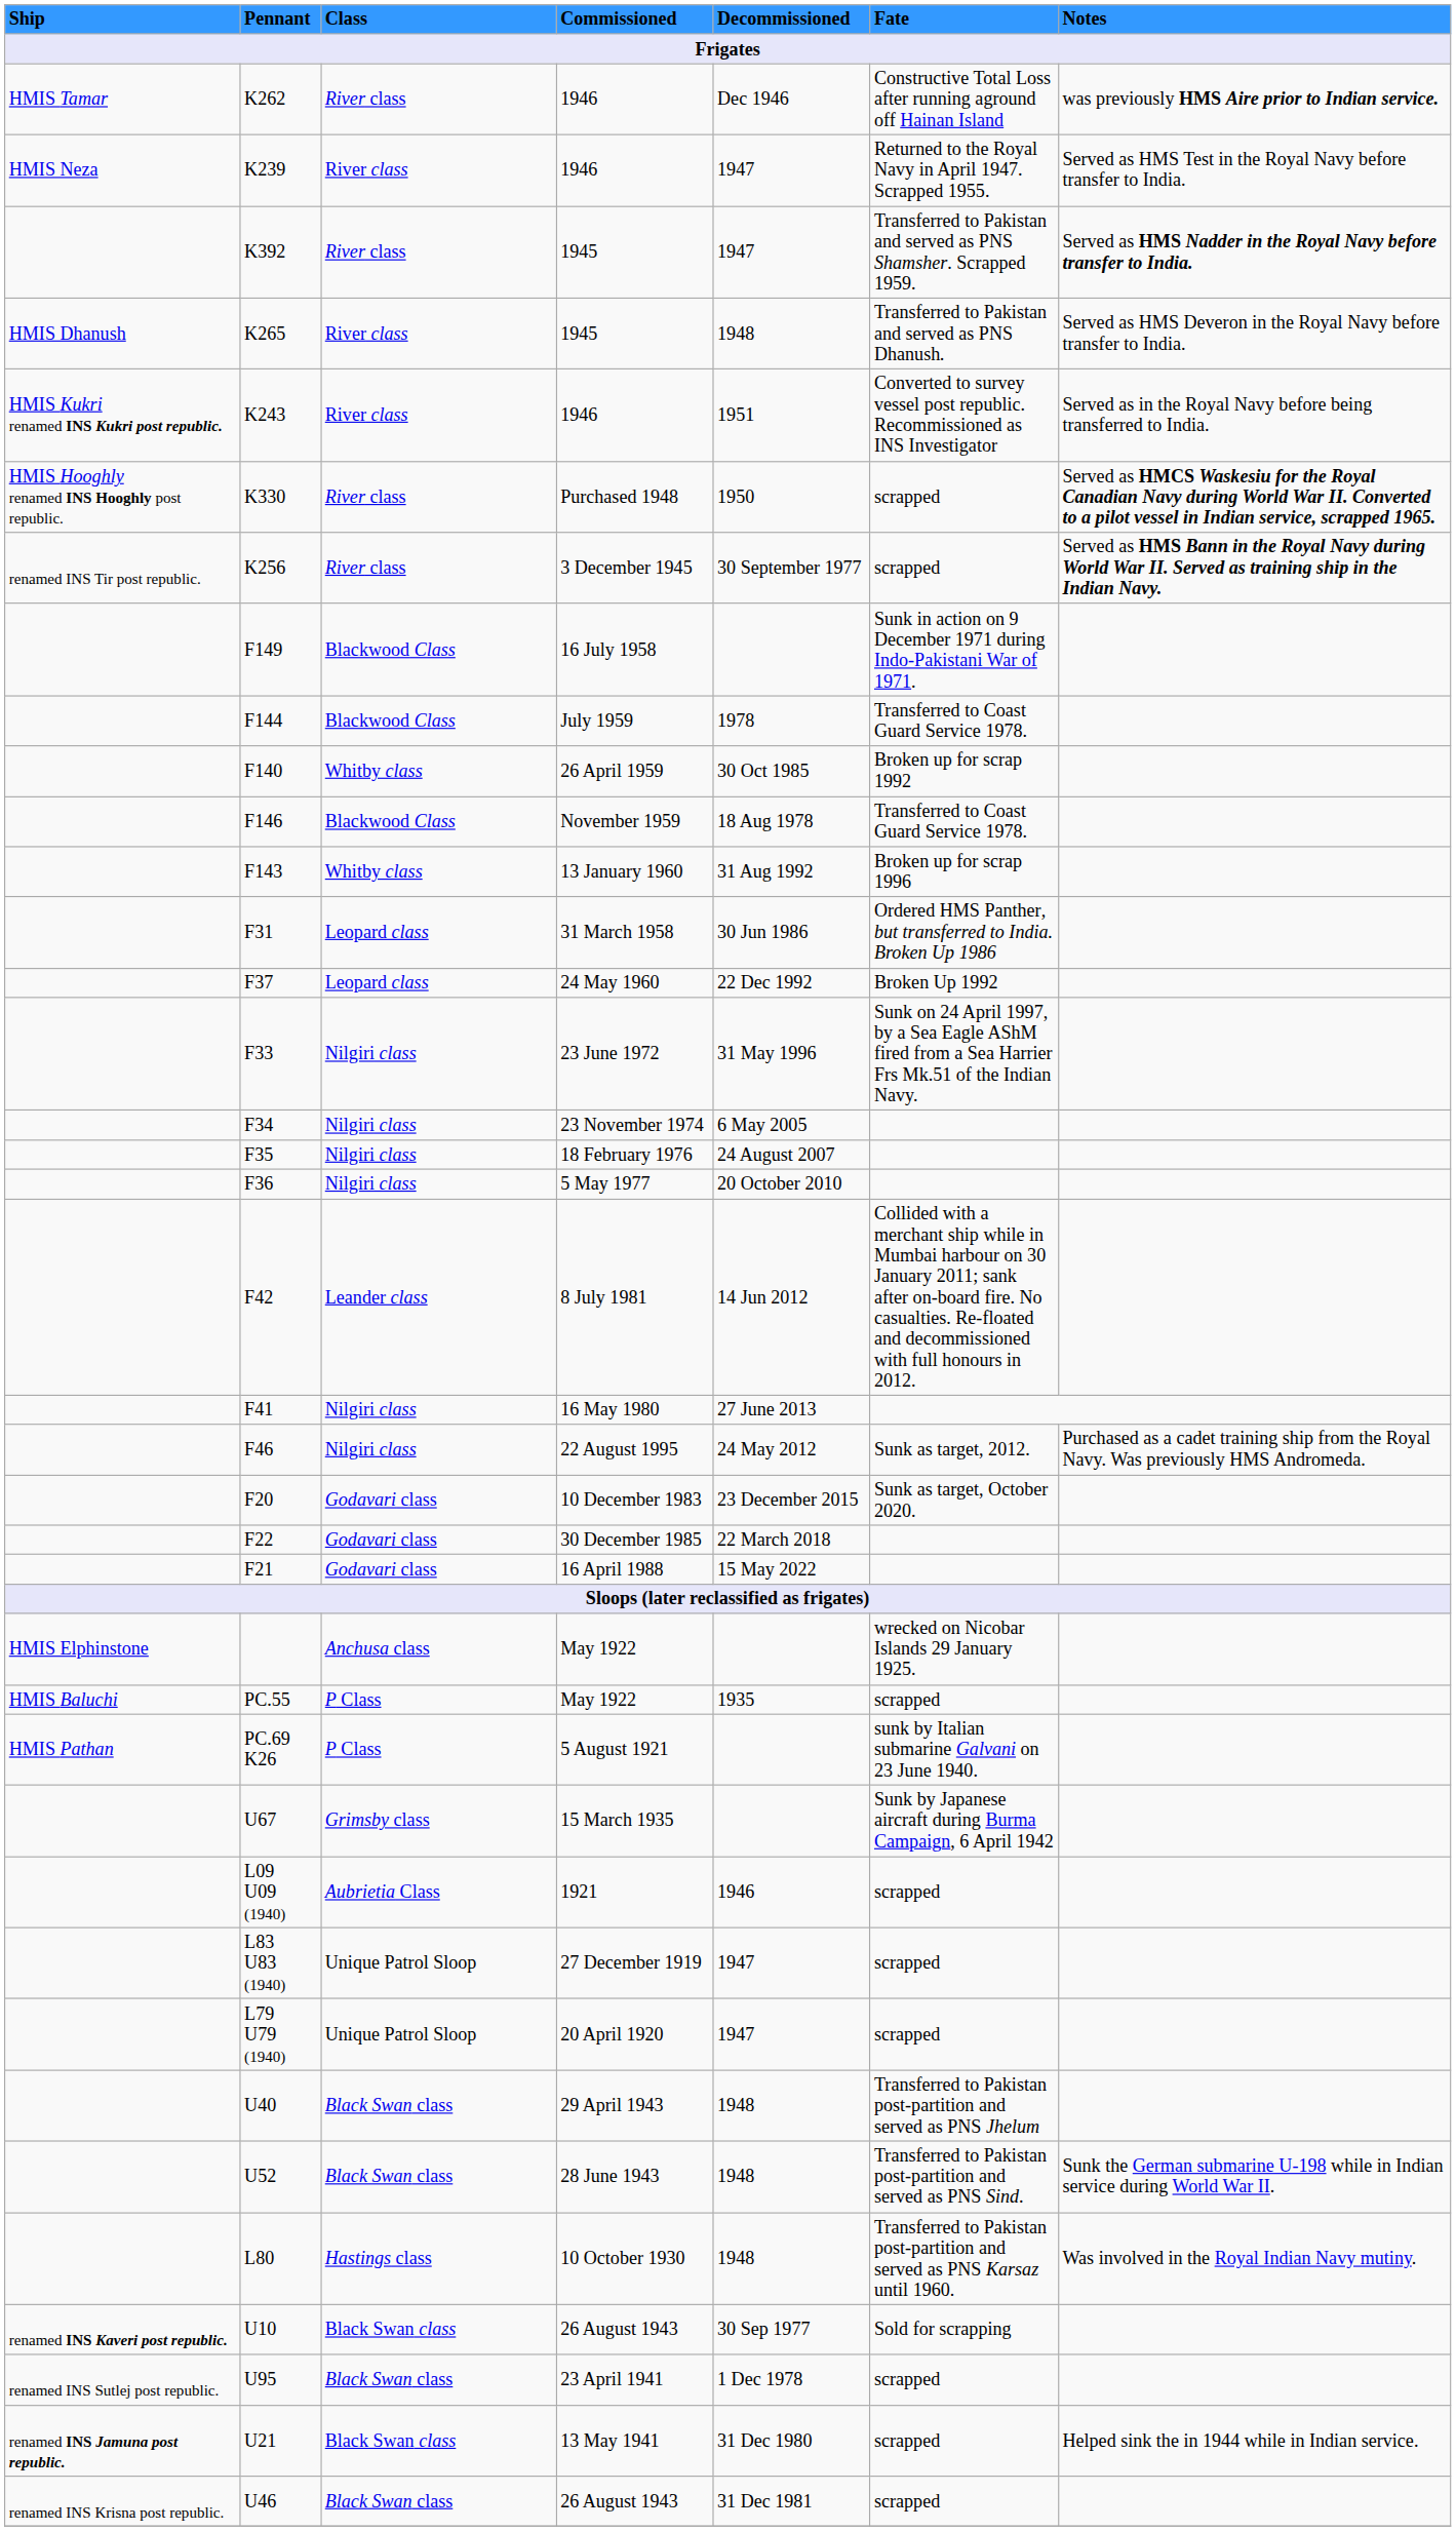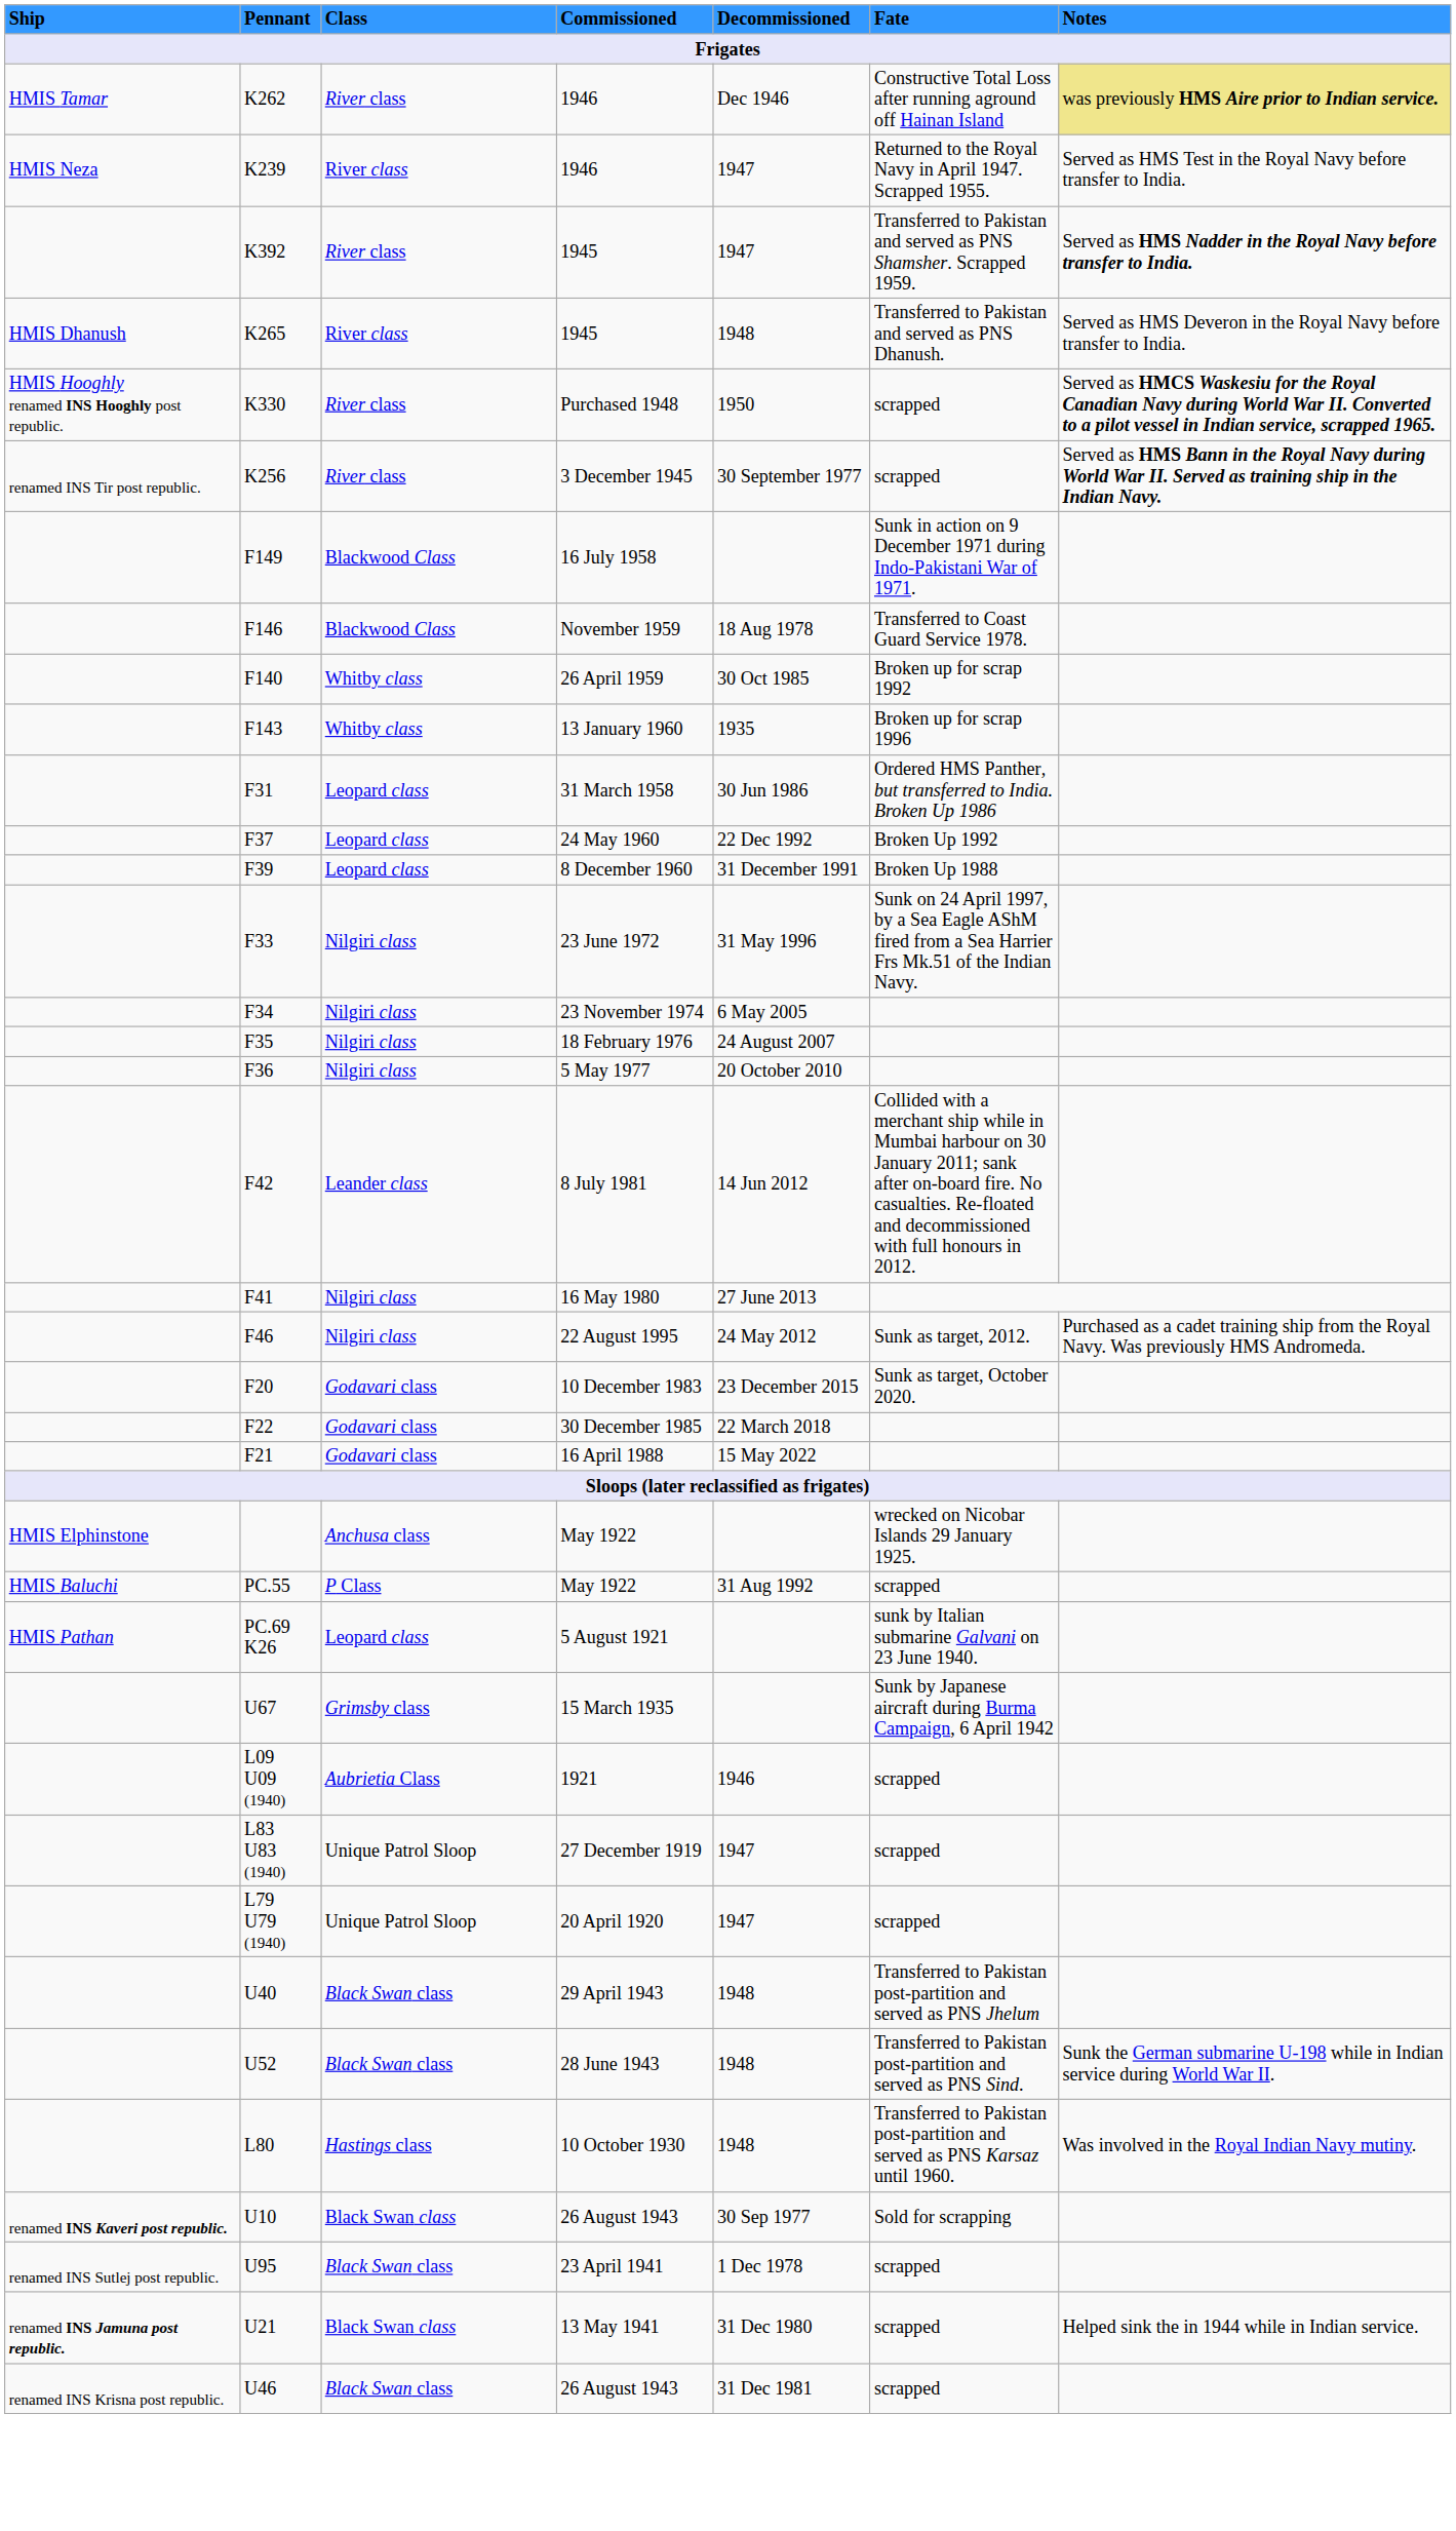K262 | Notes: no background -> khaki background
- row: HMIS Kukri renamed INS Kukri post republic. | K243 | River class | 1946 | 1951 | Converted to survey vessel post republic. Recommissioned as INS Investigator | Served as in the Royal Navy before being transferred to India.
- row: F144 | Blackwood Class | July 1959 | 1978 | Transferred to Coast Guard Service 1978.
rows swapped: F146 <-> F140
F143 | Decommissioned: 31 Aug 1992 -> 1935
+ row: F39 | Leopard class | 8 December 1960 | 31 December 1991 | Broken Up 1988
PC.55 | Decommissioned: 1935 -> 31 Aug 1992
PC.69 K26 | Class: P Class -> Leopard class
